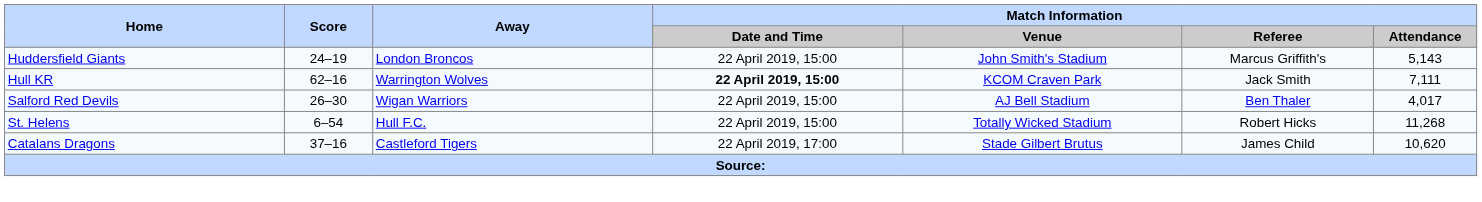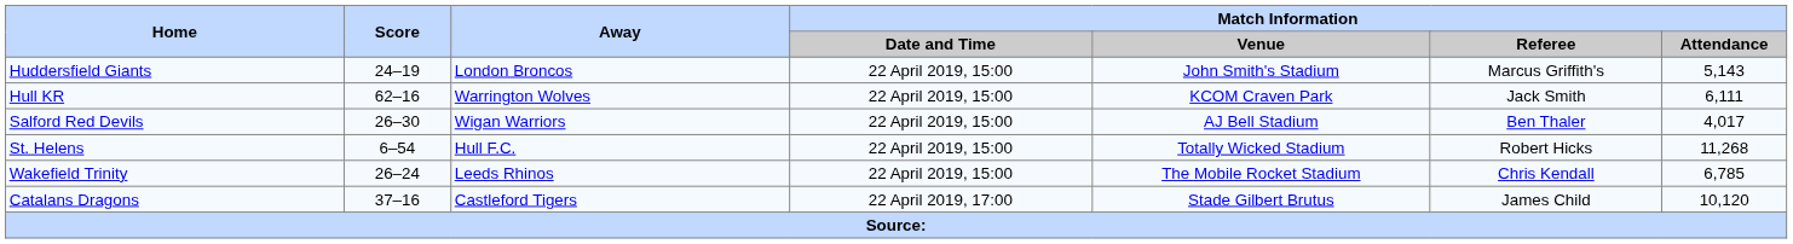Hull KR | Match Information / Date and Time: bold -> normal
Hull KR | Match Information / Attendance: 7,111 -> 6,111
+ row: Wakefield Trinity | 26–24 | Leeds Rhinos | 22 April 2019, 15:00 | The Mobile Rocket Stadium | Chris Kendall | 6,785
Catalans Dragons | Match Information / Attendance: 10,620 -> 10,120
